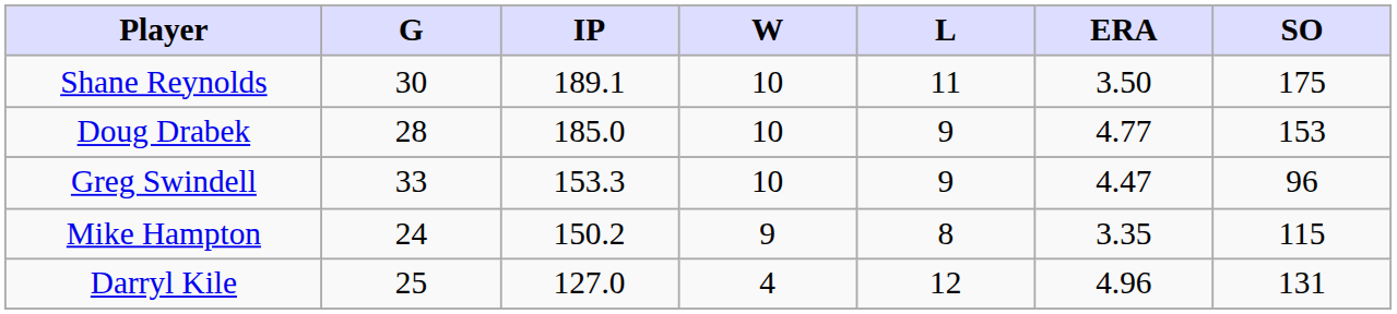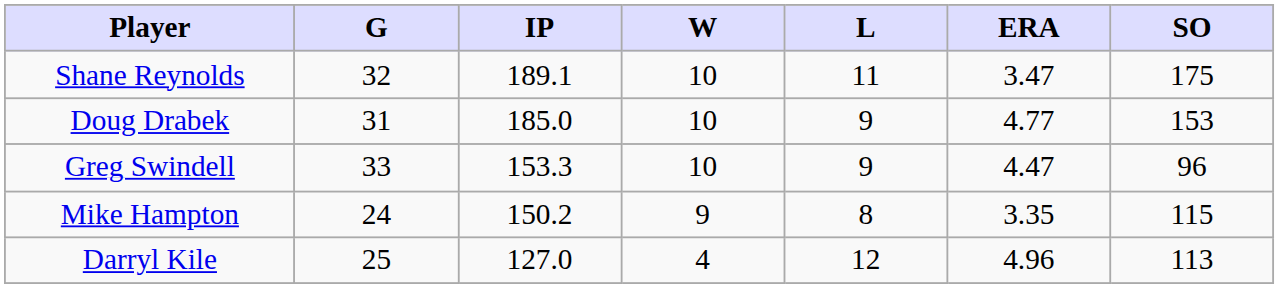Shane Reynolds | G: 30 -> 32
Shane Reynolds | ERA: 3.50 -> 3.47
Doug Drabek | G: 28 -> 31
Darryl Kile | SO: 131 -> 113
